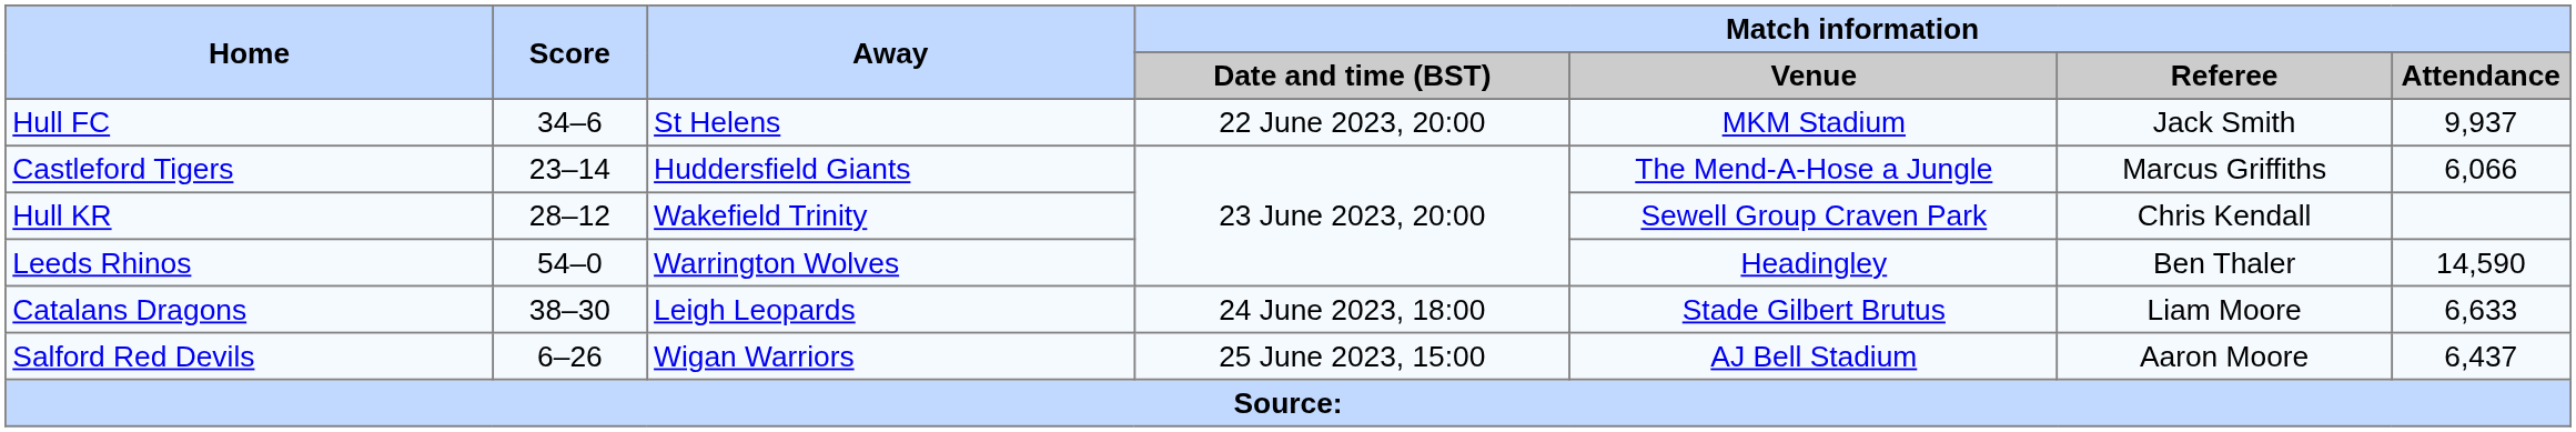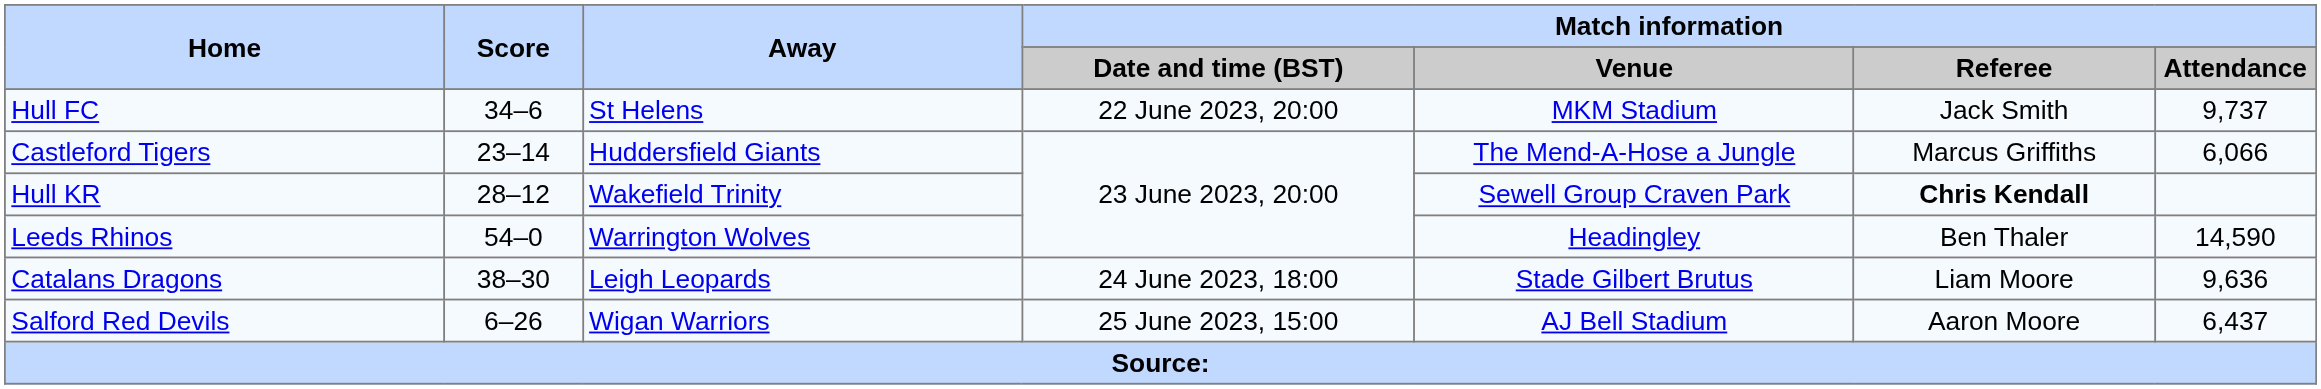Hull FC | Match information / Attendance: 9,937 -> 9,737
Hull KR | Match information / Referee: normal -> bold
Catalans Dragons | Match information / Attendance: 6,633 -> 9,636
